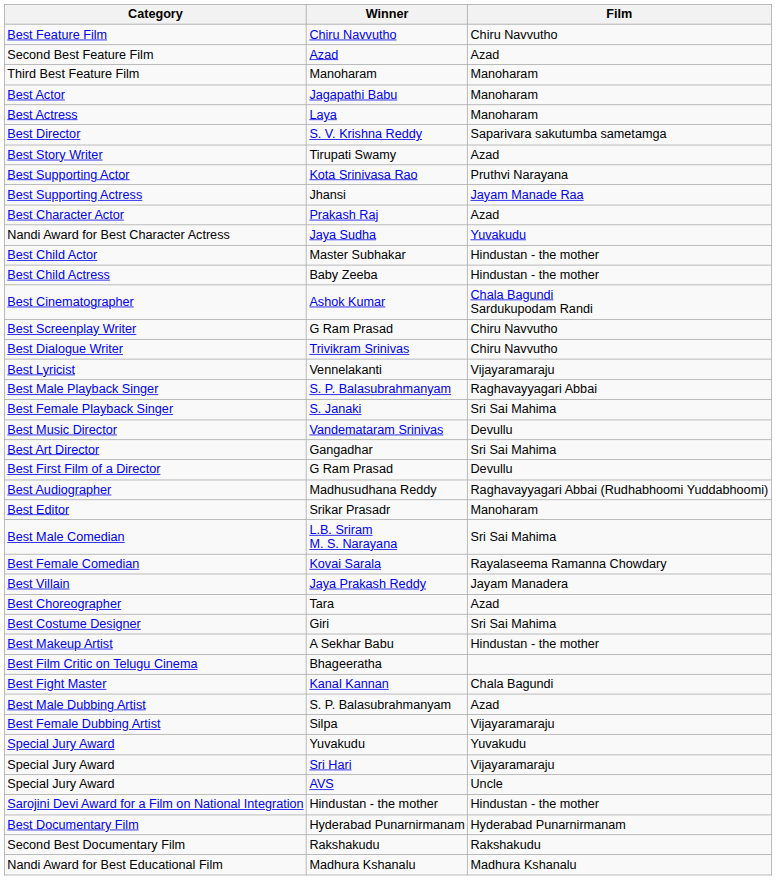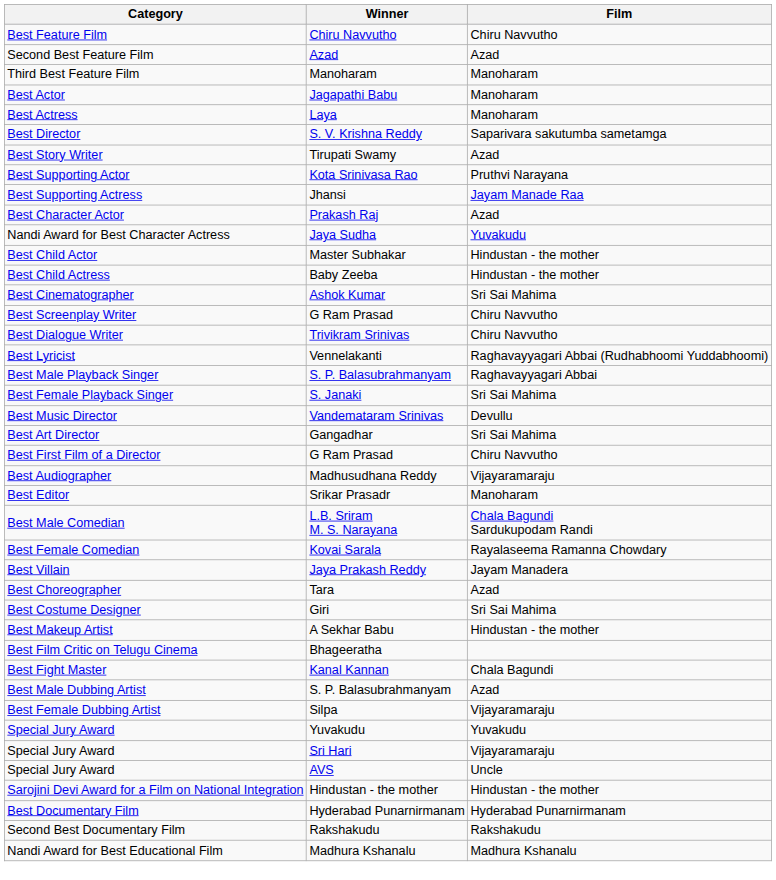Best Cinematographer | Film: Chala Bagundi Sardukupodam Randi -> Sri Sai Mahima
Best Lyricist | Film: Vijayaramaraju -> Raghavayyagari Abbai (Rudhabhoomi Yuddabhoomi)
Best First Film of a Director | Film: Devullu -> Chiru Navvutho
Best Audiographer | Film: Raghavayyagari Abbai (Rudhabhoomi Yuddabhoomi) -> Vijayaramaraju
Best Male Comedian | Film: Sri Sai Mahima -> Chala Bagundi Sardukupodam Randi
